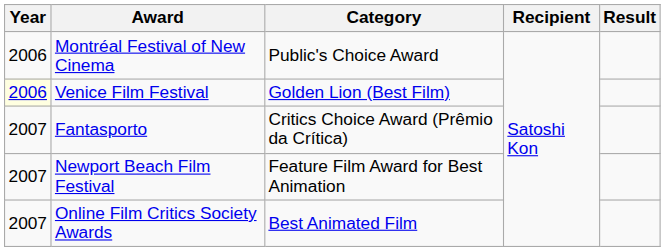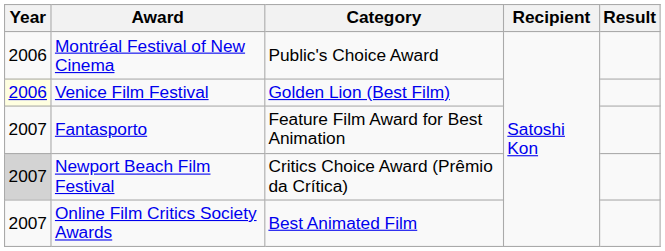Fantasporto | Category: Critics Choice Award (Prêmio da Crítica) -> Feature Film Award for Best Animation
Newport Beach Film Festival | Year: no background -> lightgrey background
Newport Beach Film Festival | Category: Feature Film Award for Best Animation -> Critics Choice Award (Prêmio da Crítica)
